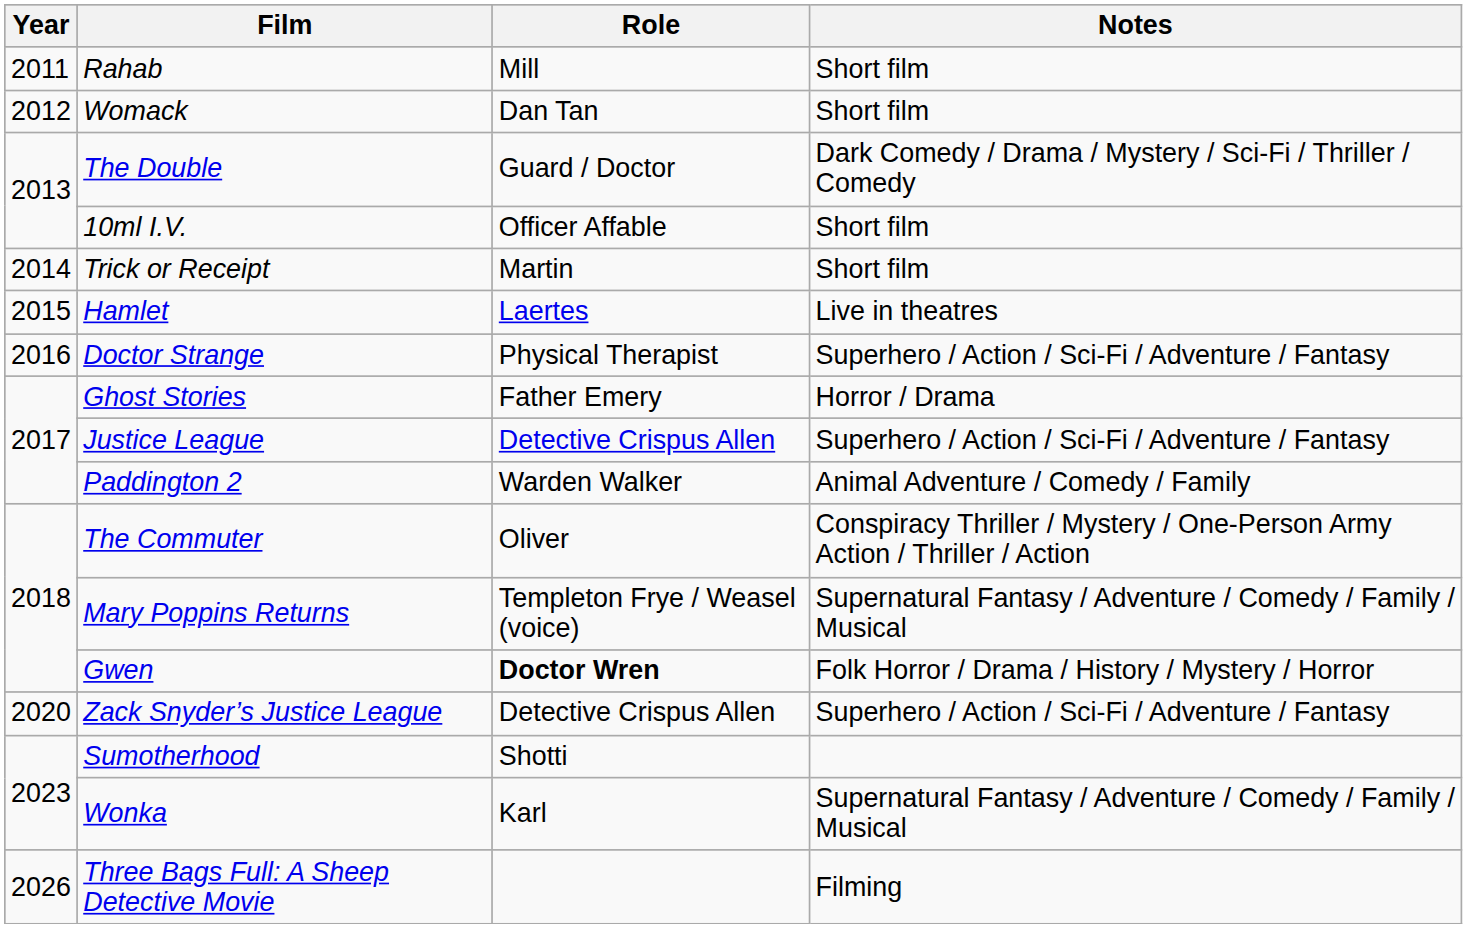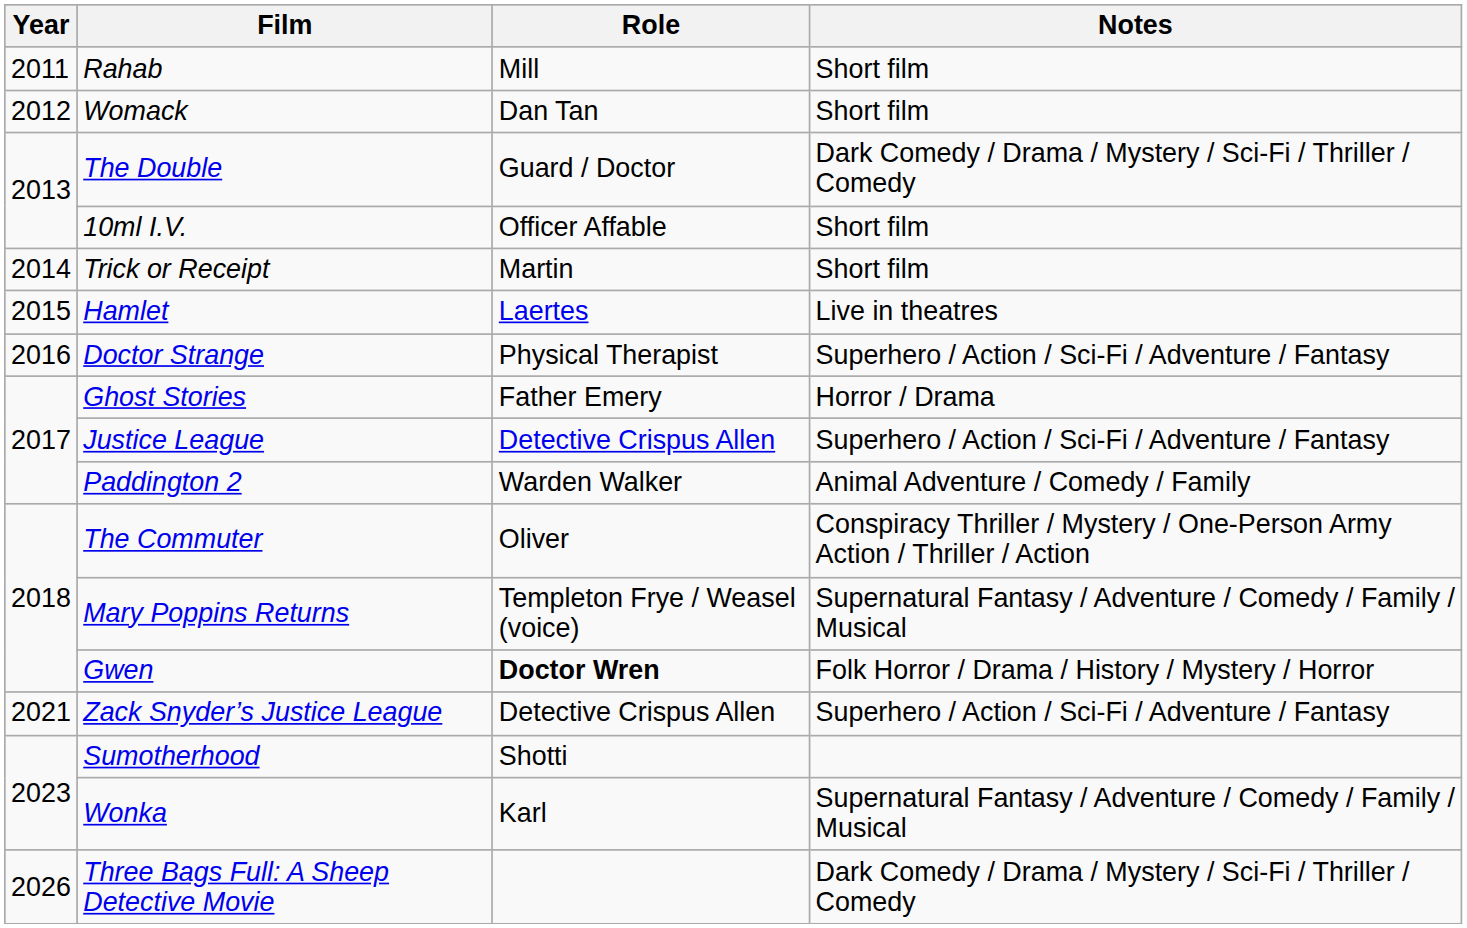Zack Snyder’s Justice League | Year: 2020 -> 2021
Three Bags Full: A Sheep Detective Movie | Notes: Filming -> Dark Comedy / Drama / Mystery / Sci-Fi / Thriller / Comedy
